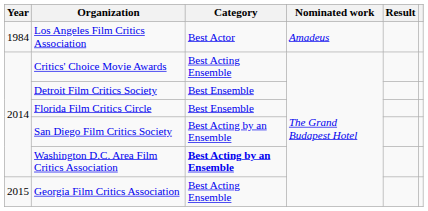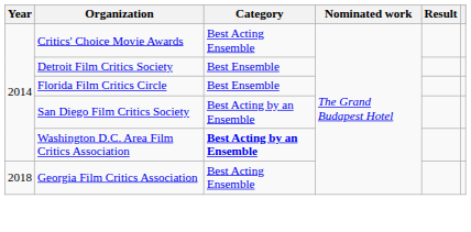- row: 1984 | Los Angeles Film Critics Association | Best Actor | Amadeus
Georgia Film Critics Association | Year: 2015 -> 2018
